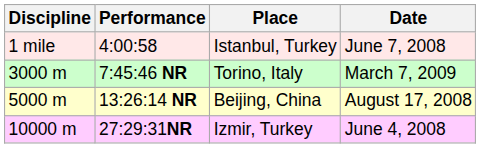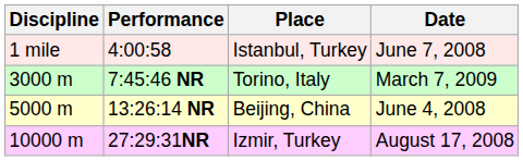13:26:14 NR | Date: August 17, 2008 -> June 4, 2008
27:29:31NR | Date: June 4, 2008 -> August 17, 2008
